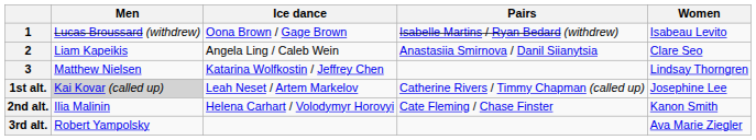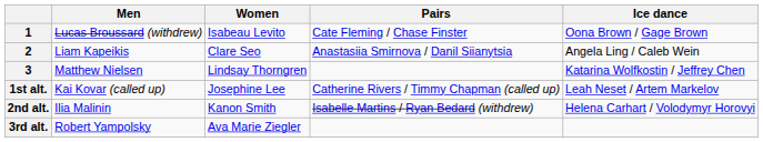columns swapped: Women <-> Ice dance
1 | Pairs: Isabelle Martins / Ryan Bedard (withdrew) -> Cate Fleming / Chase Finster
1st alt. | Men: lightgrey background -> no background
2nd alt. | Pairs: Cate Fleming / Chase Finster -> Isabelle Martins / Ryan Bedard (withdrew)
